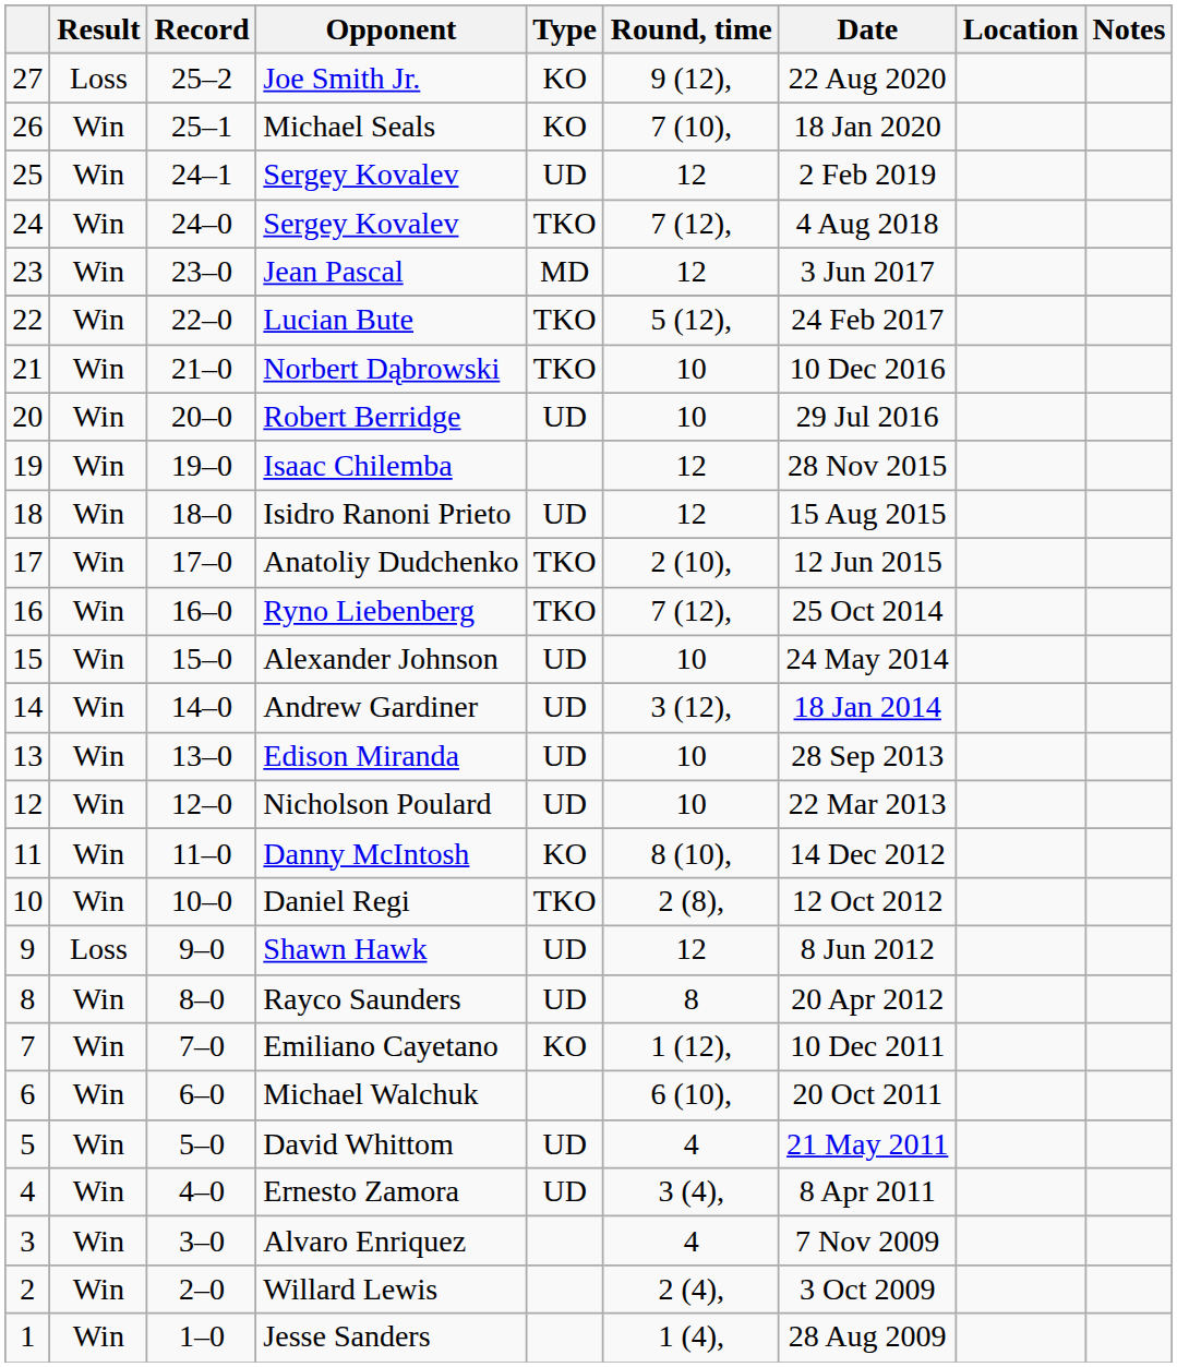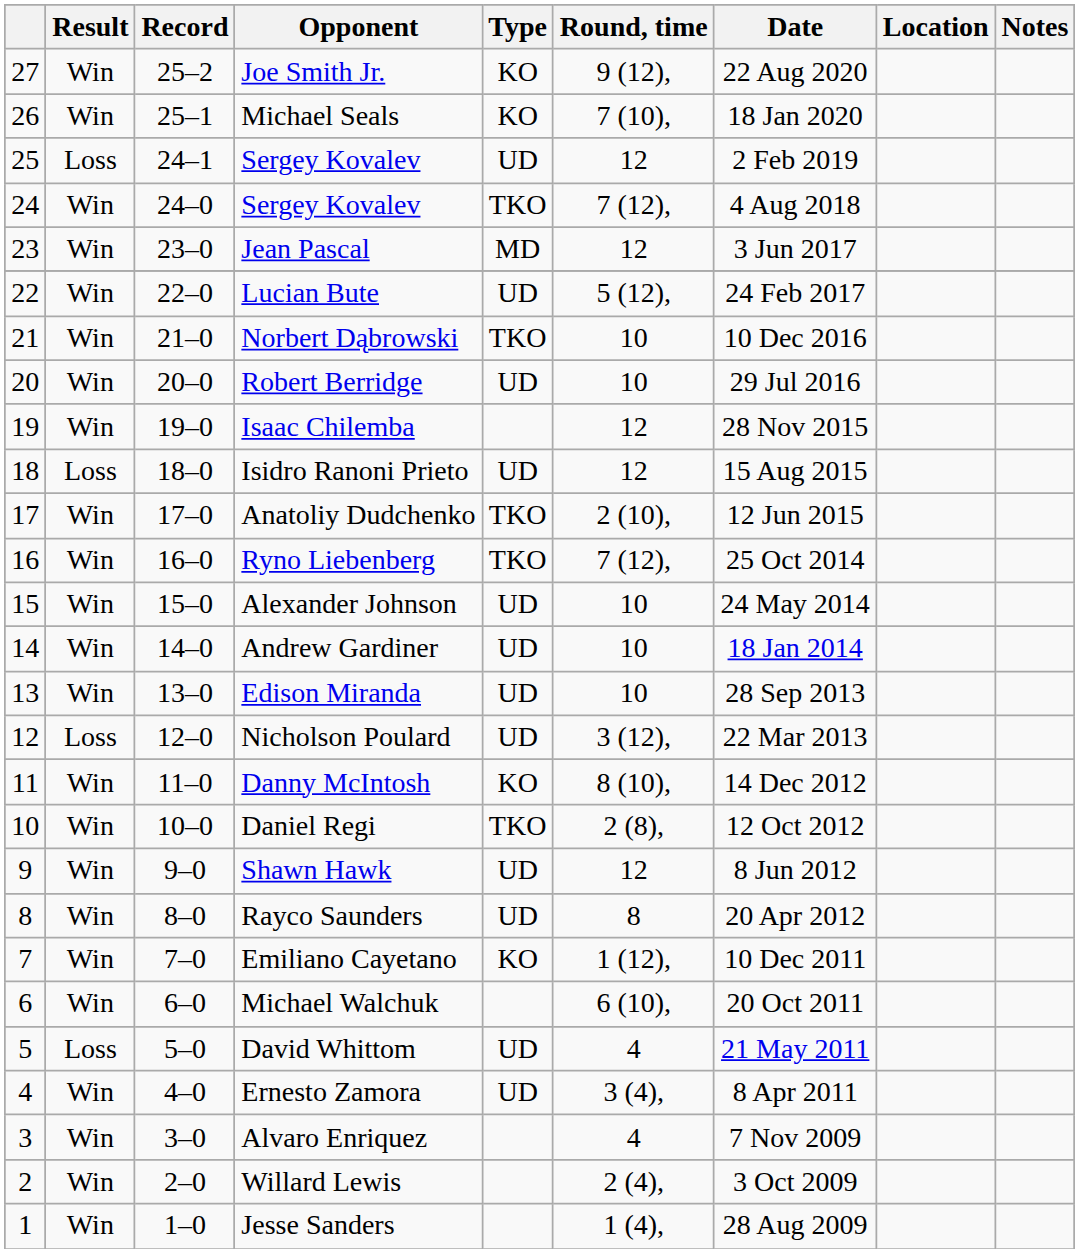Joe Smith Jr. | Result: Loss -> Win
25 / Sergey Kovalev | Result: Win -> Loss
Lucian Bute | Type: TKO -> UD
Isidro Ranoni Prieto | Result: Win -> Loss
Andrew Gardiner | Round, time: 3 (12), -> 10
Nicholson Poulard | Result: Win -> Loss
Nicholson Poulard | Round, time: 10 -> 3 (12),
Shawn Hawk | Result: Loss -> Win
David Whittom | Result: Win -> Loss
